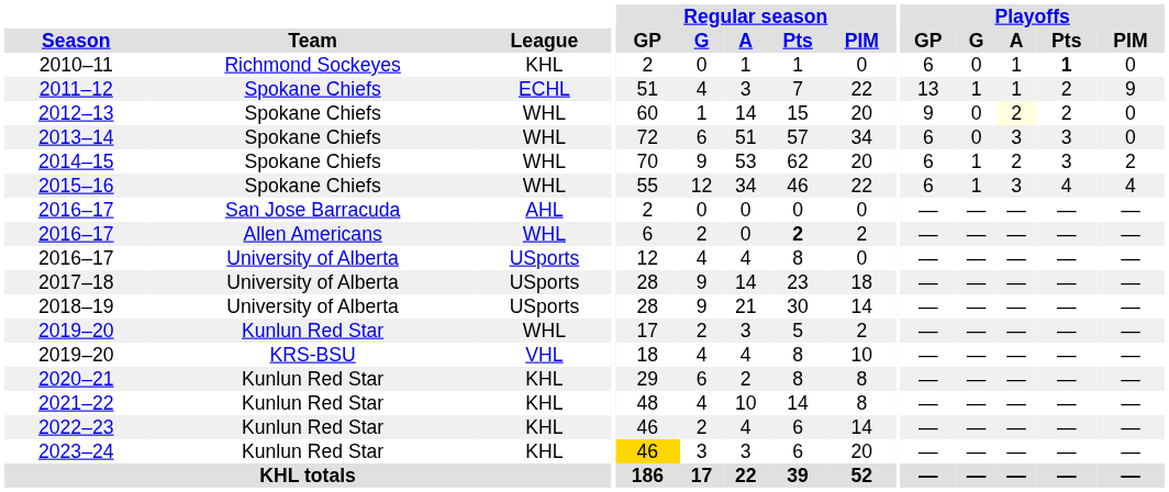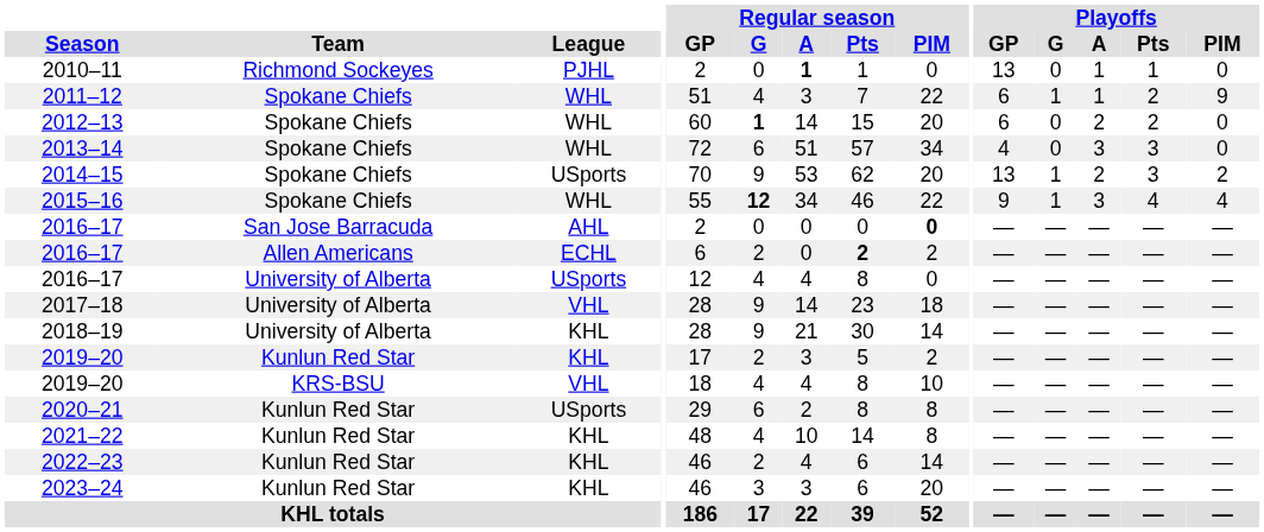2010–11 | League: KHL -> PJHL
2010–11 | Regular season / A: normal -> bold
2010–11 | Playoffs / GP: 6 -> 13
2010–11 | Playoffs / Pts: bold -> normal
2011–12 | League: ECHL -> WHL
2011–12 | Playoffs / GP: 13 -> 6
2012–13 | Regular season / G: normal -> bold
2012–13 | Playoffs / GP: 9 -> 6
2012–13 | Playoffs / A: lightyellow background -> no background
2013–14 | Playoffs / GP: 6 -> 4
2014–15 | League: WHL -> USports
2014–15 | Playoffs / GP: 6 -> 13
2015–16 | Regular season / G: normal -> bold
2015–16 | Playoffs / GP: 6 -> 9
2016–17 / San Jose Barracuda | Regular season / PIM: normal -> bold
2016–17 / Allen Americans | League: WHL -> ECHL
2017–18 | League: USports -> VHL
2018–19 | League: USports -> KHL
2019–20 / Kunlun Red Star | League: WHL -> KHL
2020–21 | League: KHL -> USports
2023–24 | Regular season / GP: gold background -> no background
